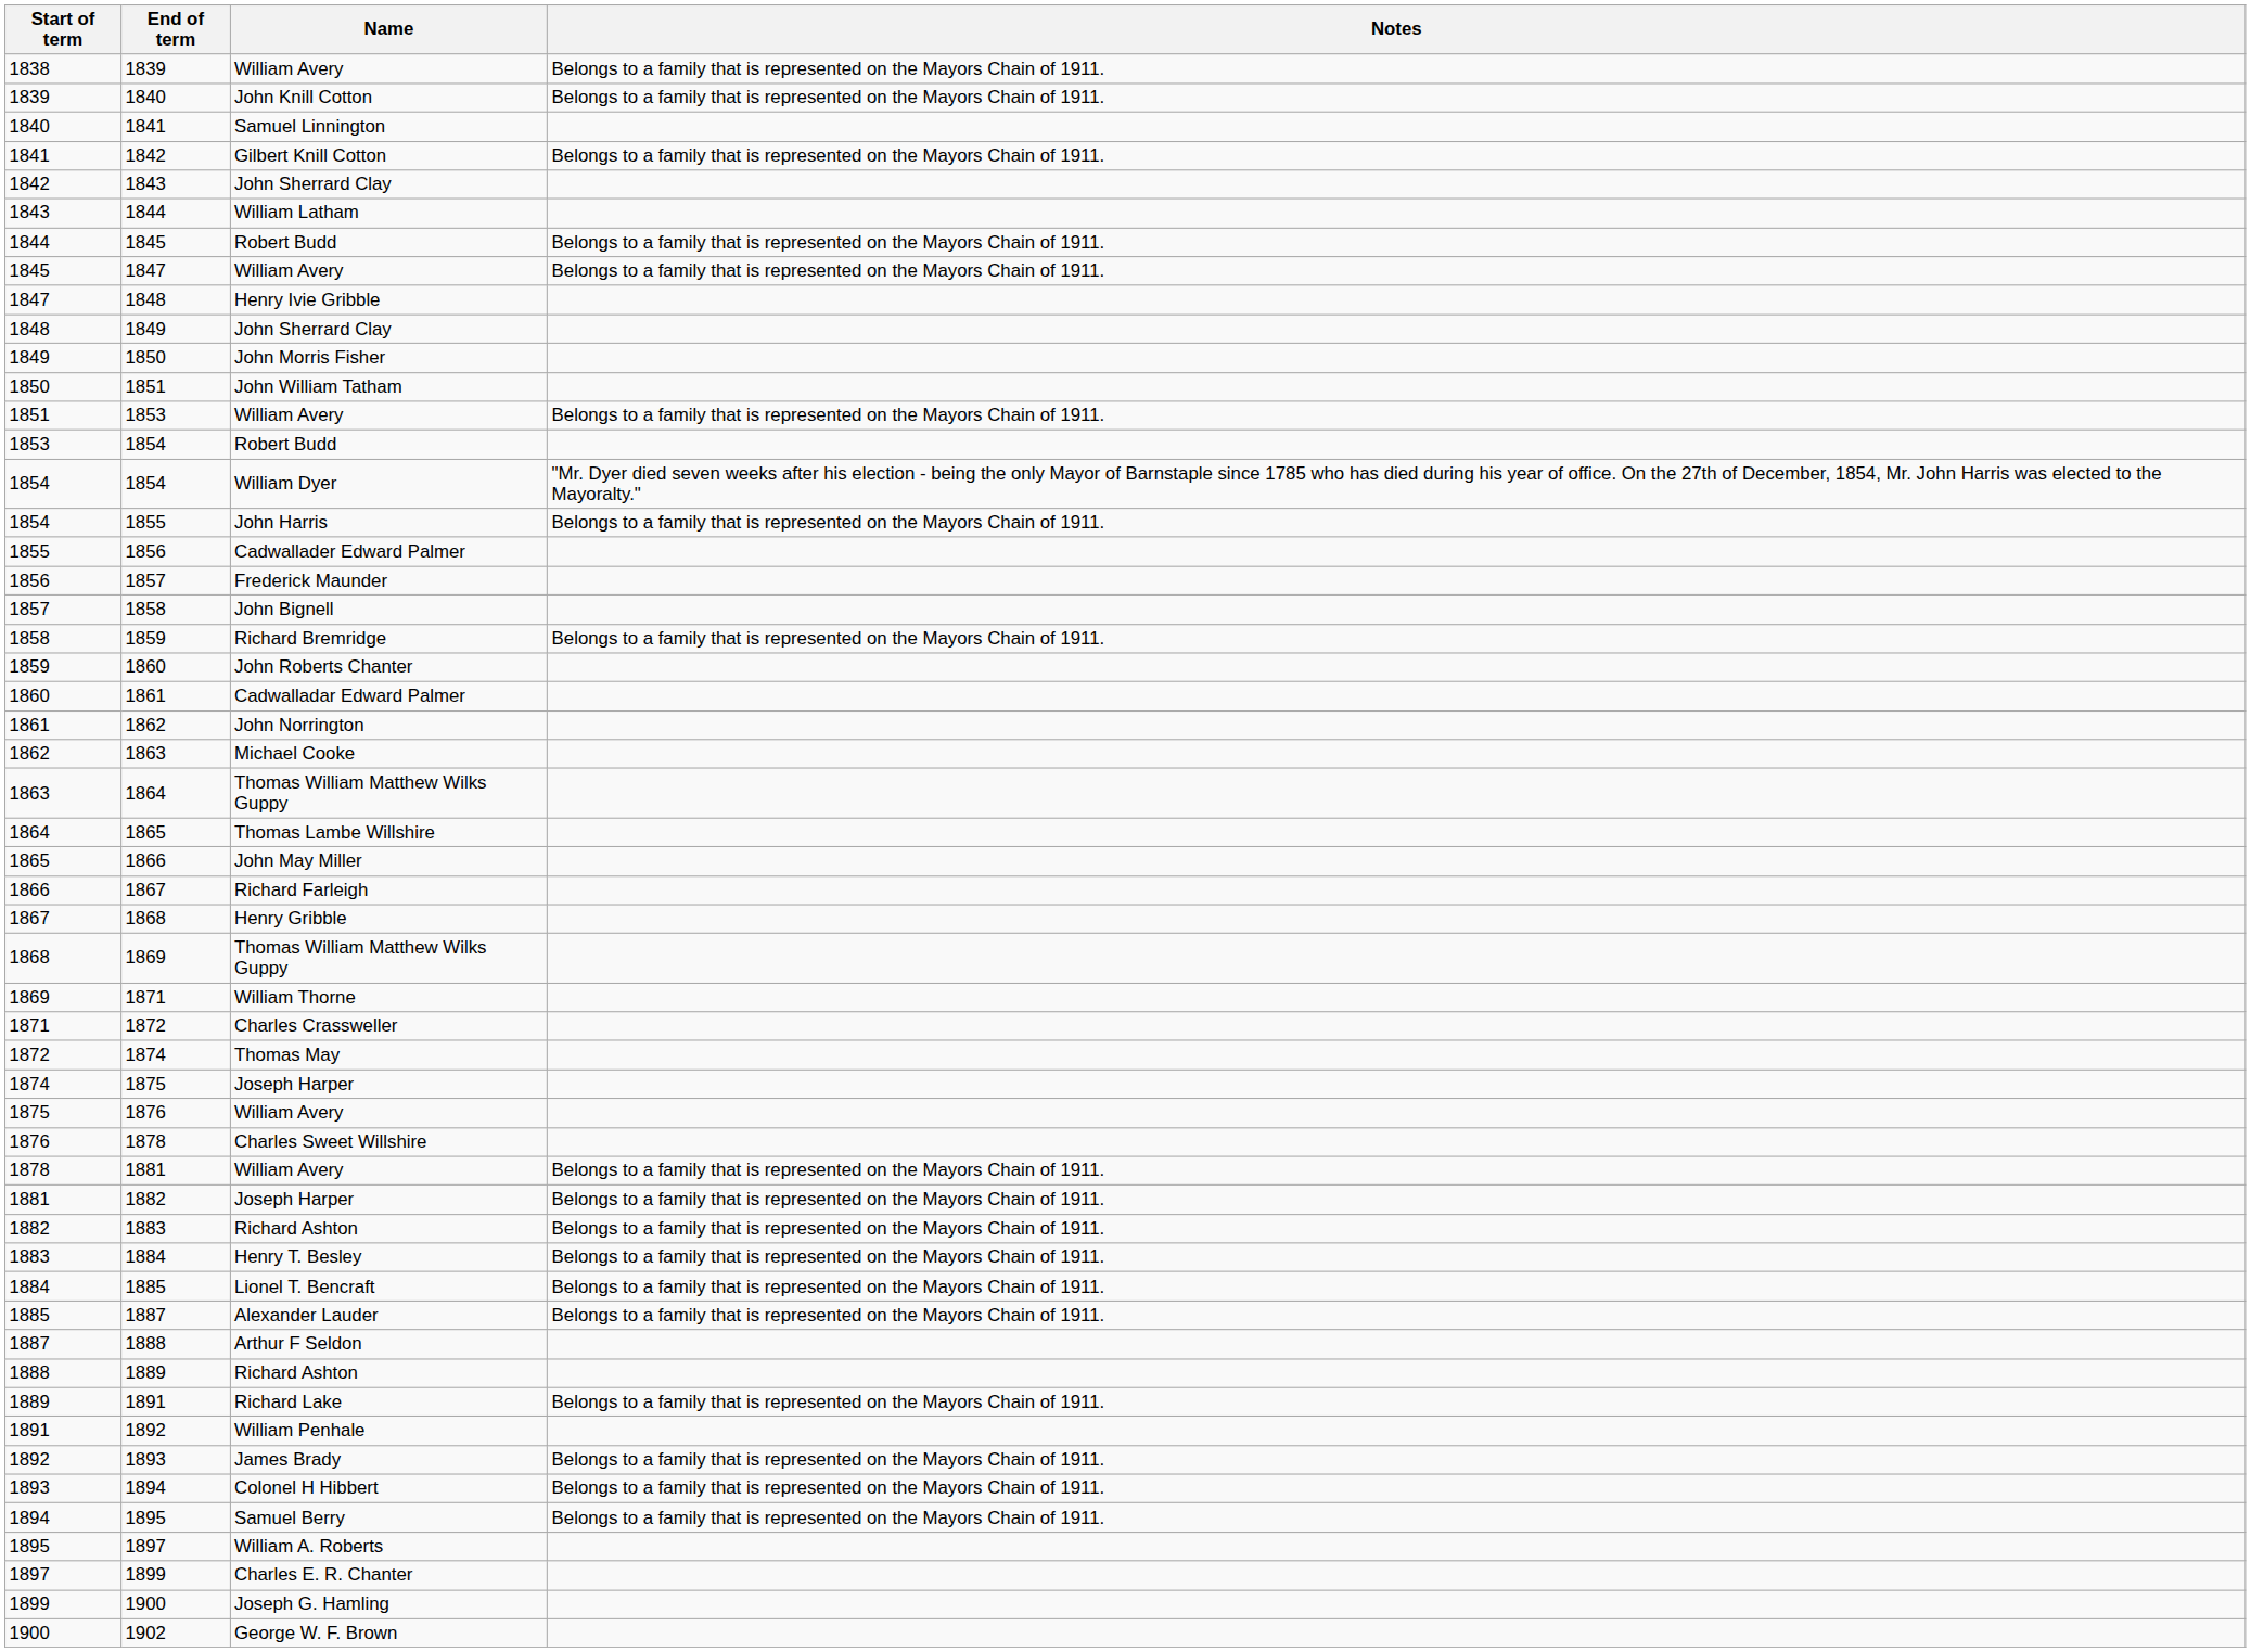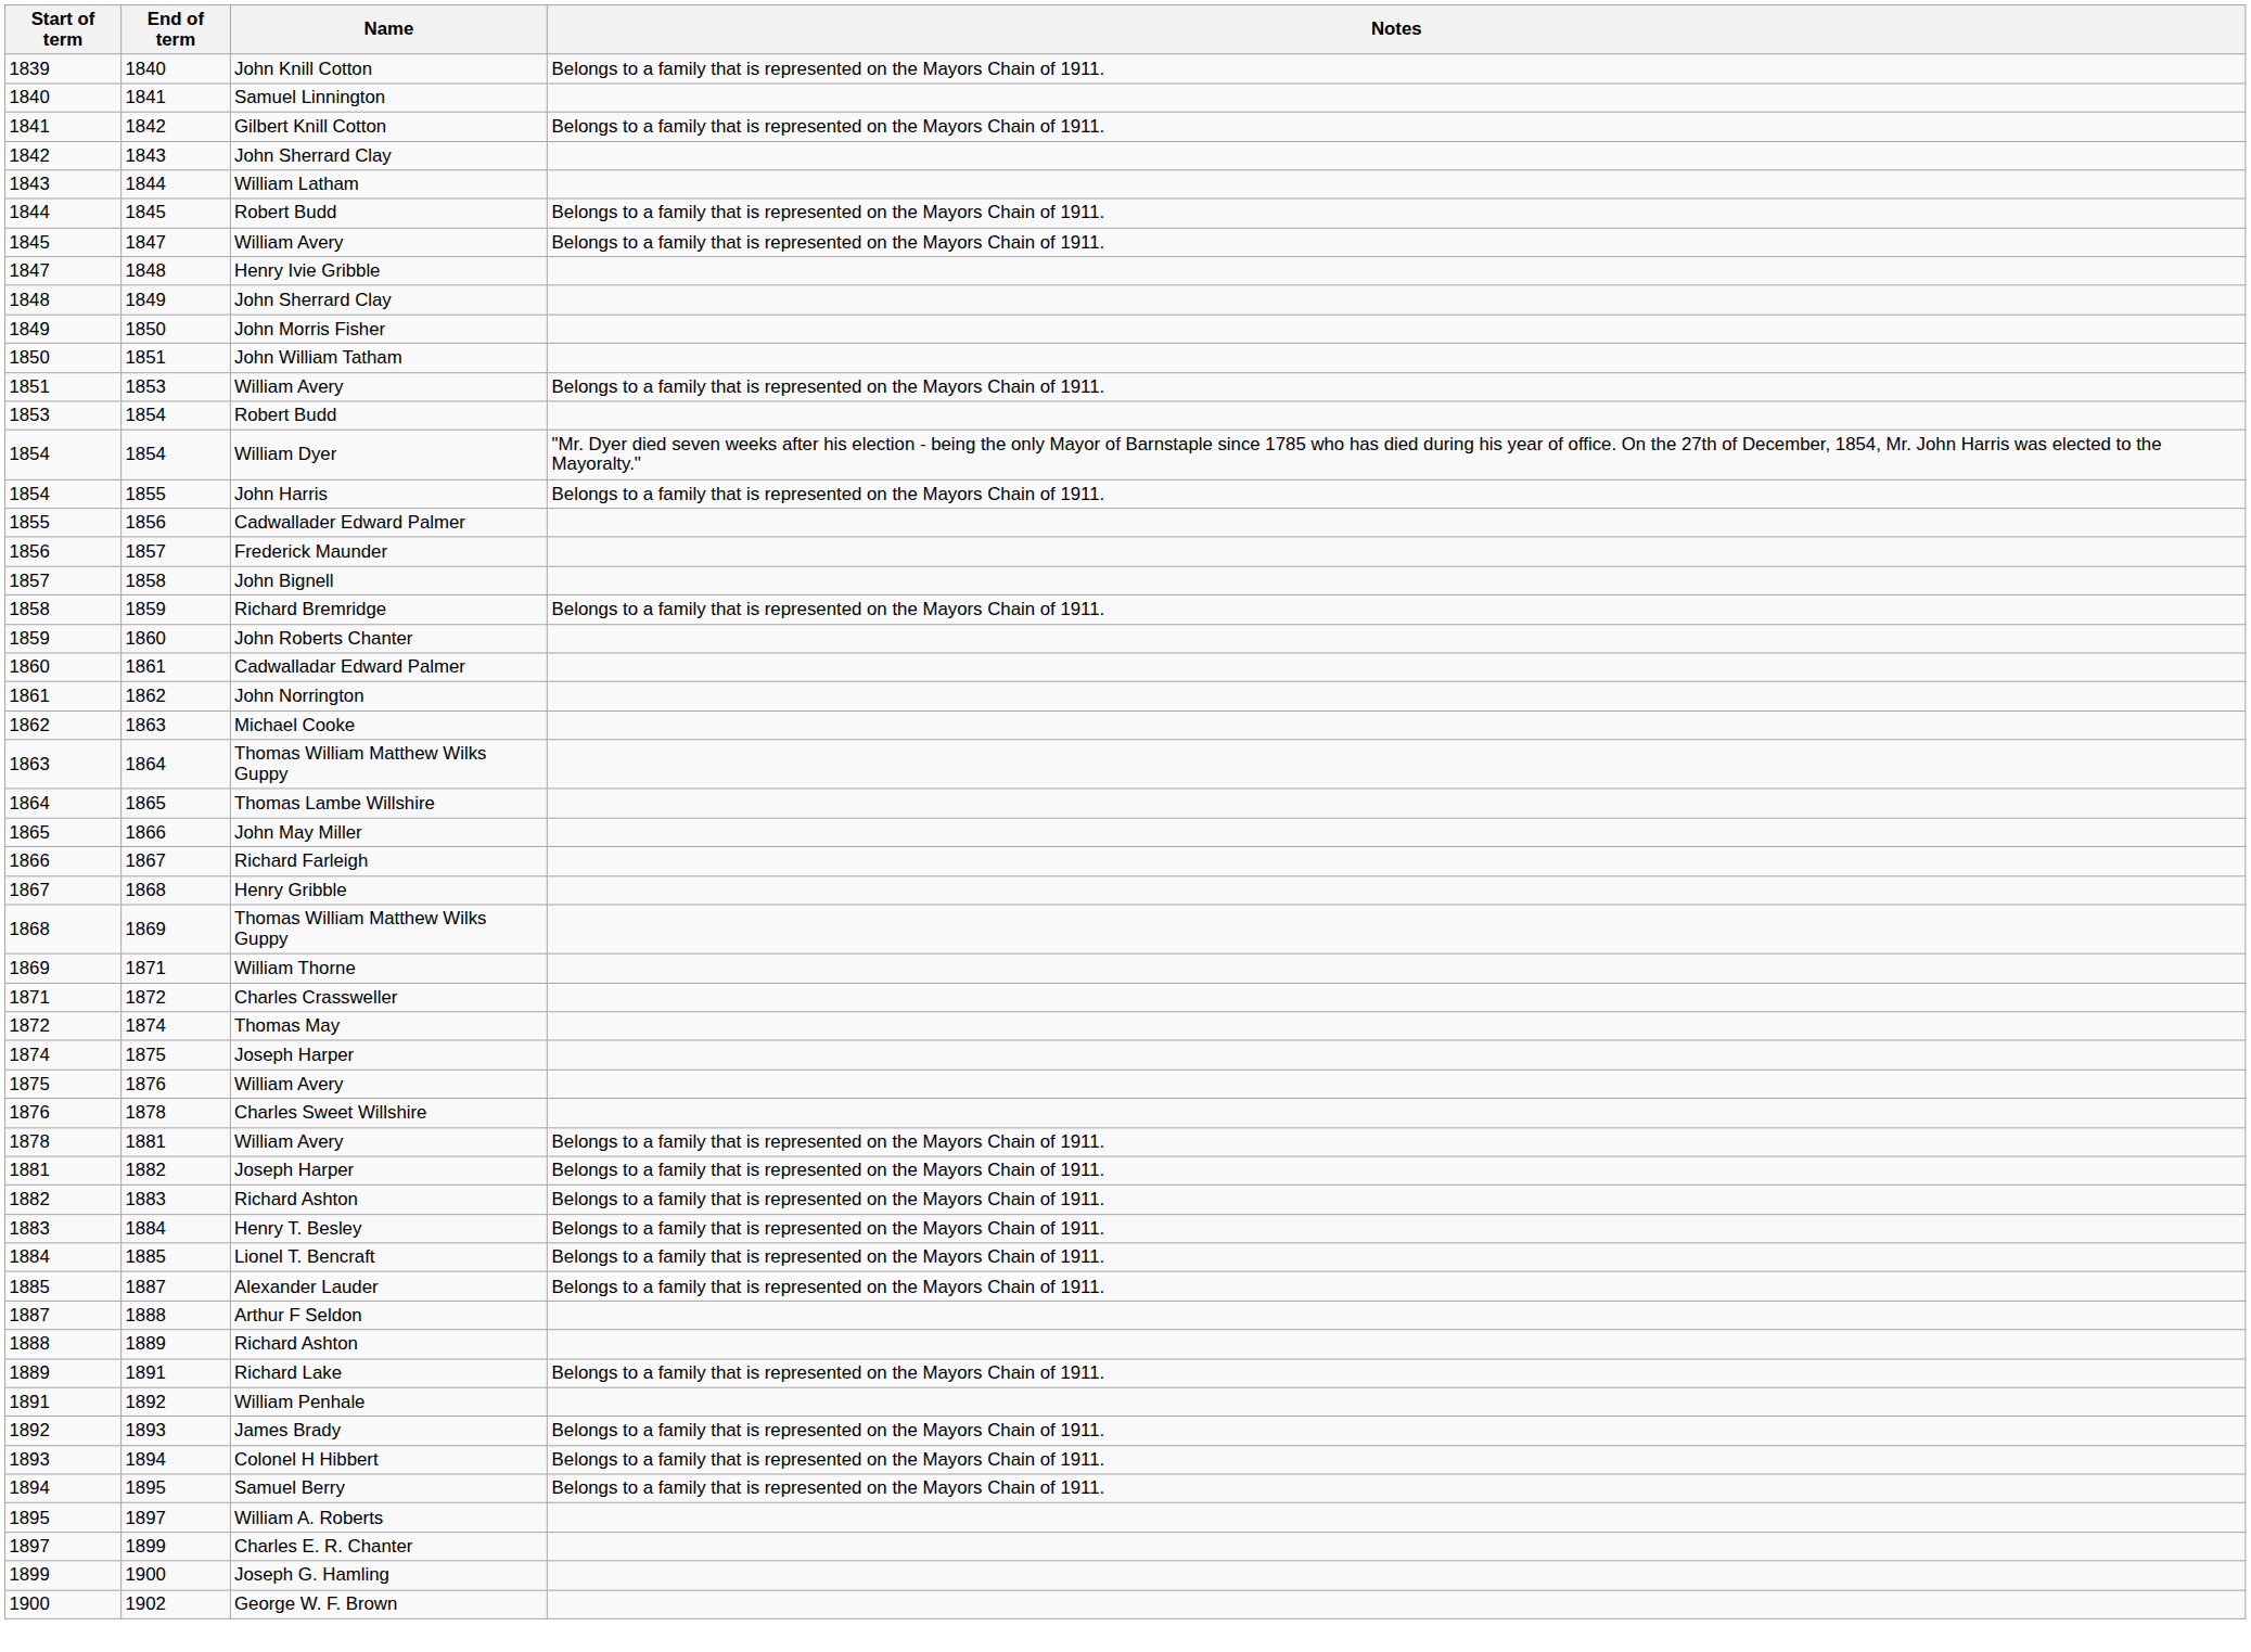- row: 1838 | 1839 | William Avery | Belongs to a family that is represented on the Mayors Chain of 1911.
